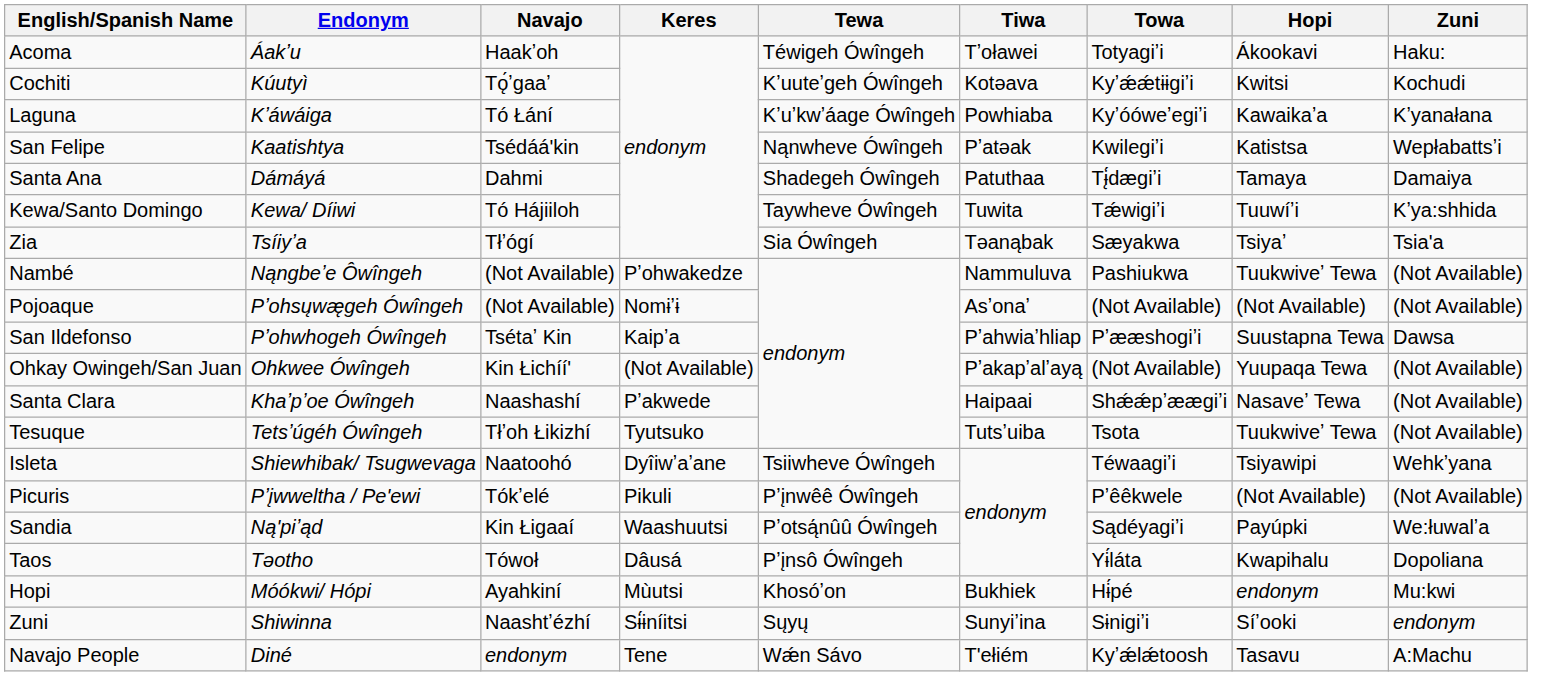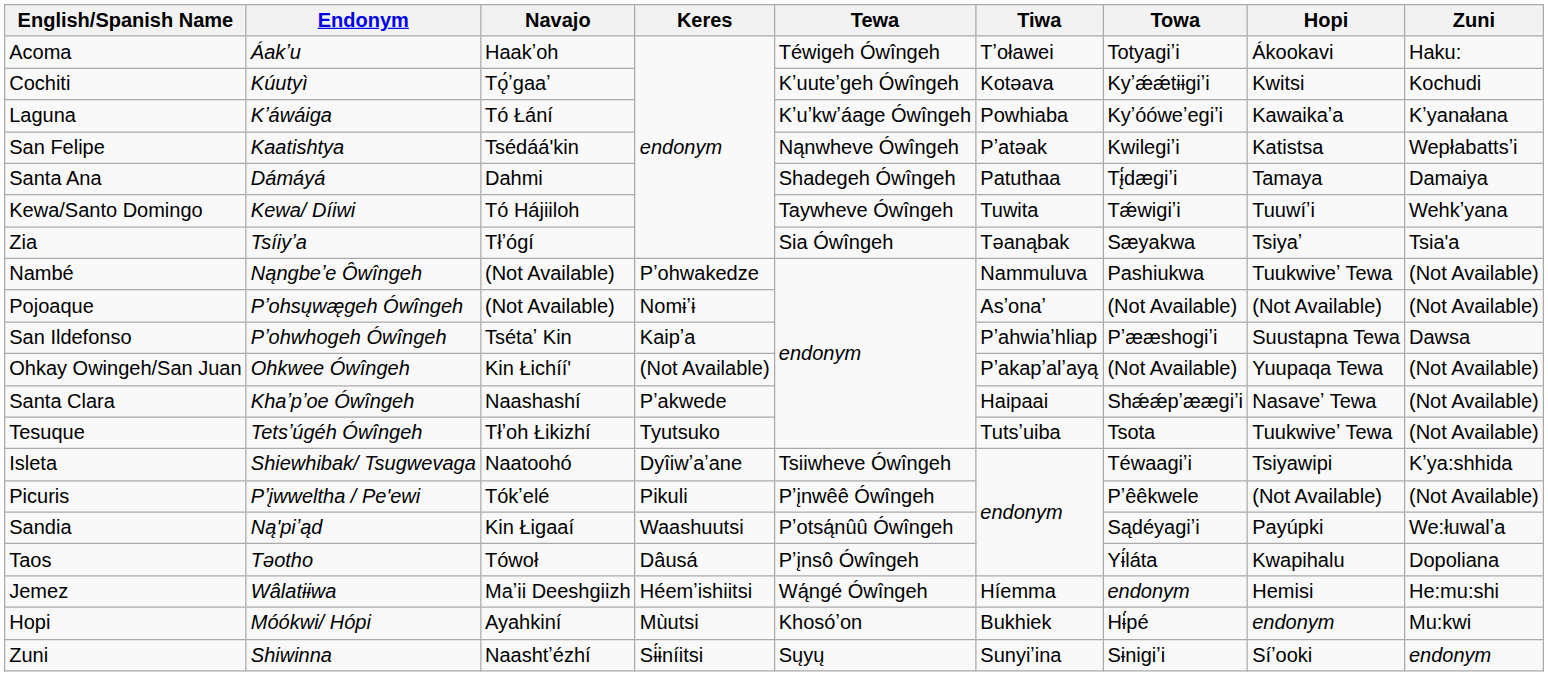Kewa/Santo Domingo | Zuni: Kʼya:shhida -> Wehkʼyana
Isleta | Zuni: Wehkʼyana -> Kʼya:shhida
+ row: Jemez | Wâlatɨɨwa | Maʼii Deeshgiizh | Héemʼishiitsi | Wą́ngé Ówîngeh | Híemma | endonym | Hemisi | He:mu:shi
- row: Navajo People | Diné | endonym | Tene | Wǽn Sávo | T'ełiém | Kyʼǽlǽtoosh | Tasavu | A:Machu
